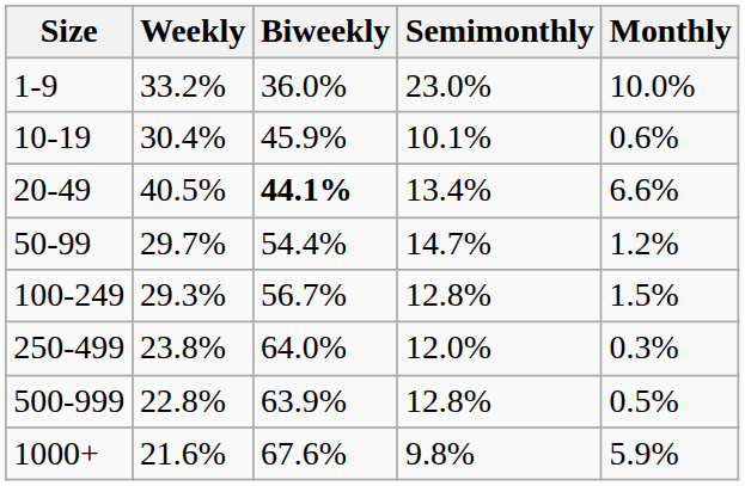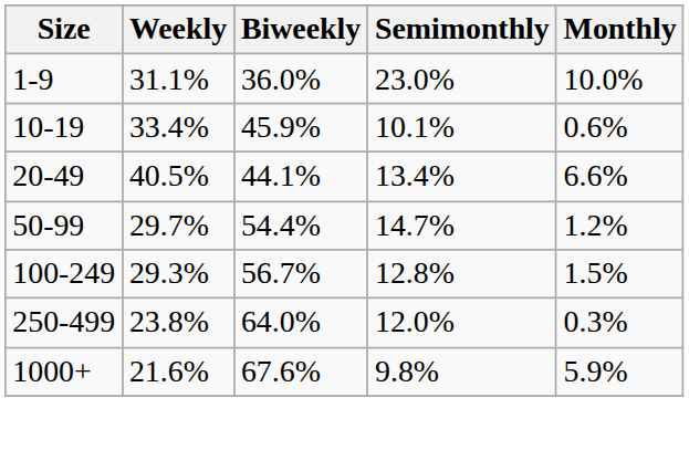1-9 | Weekly: 33.2% -> 31.1%
10-19 | Weekly: 30.4% -> 33.4%
20-49 | Biweekly: bold -> normal
- row: 500-999 | 22.8% | 63.9% | 12.8% | 0.5%
